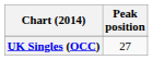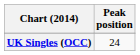UK Singles (OCC) | Peak position: 27 -> 24
